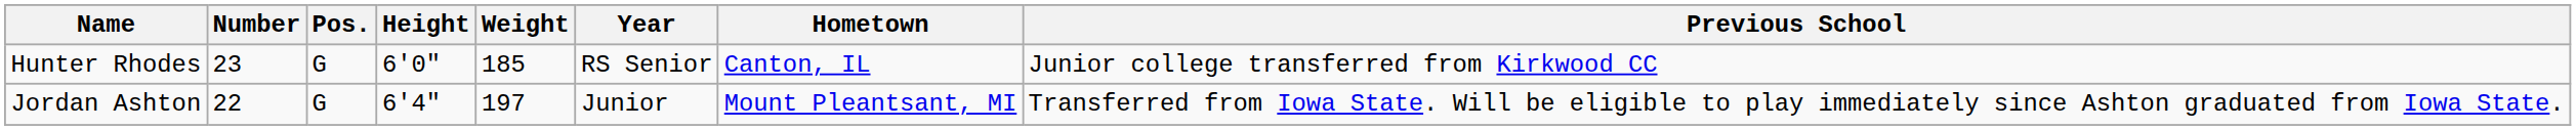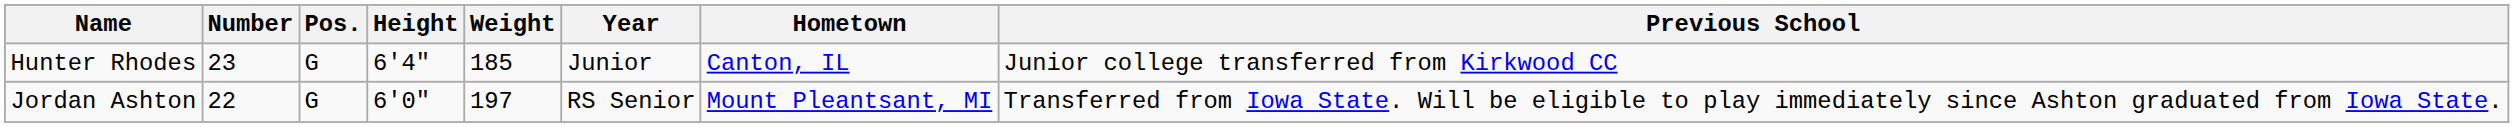Hunter Rhodes | Height: 6'0" -> 6'4"
Hunter Rhodes | Year: RS Senior -> Junior
Jordan Ashton | Height: 6'4" -> 6'0"
Jordan Ashton | Year: Junior -> RS Senior
